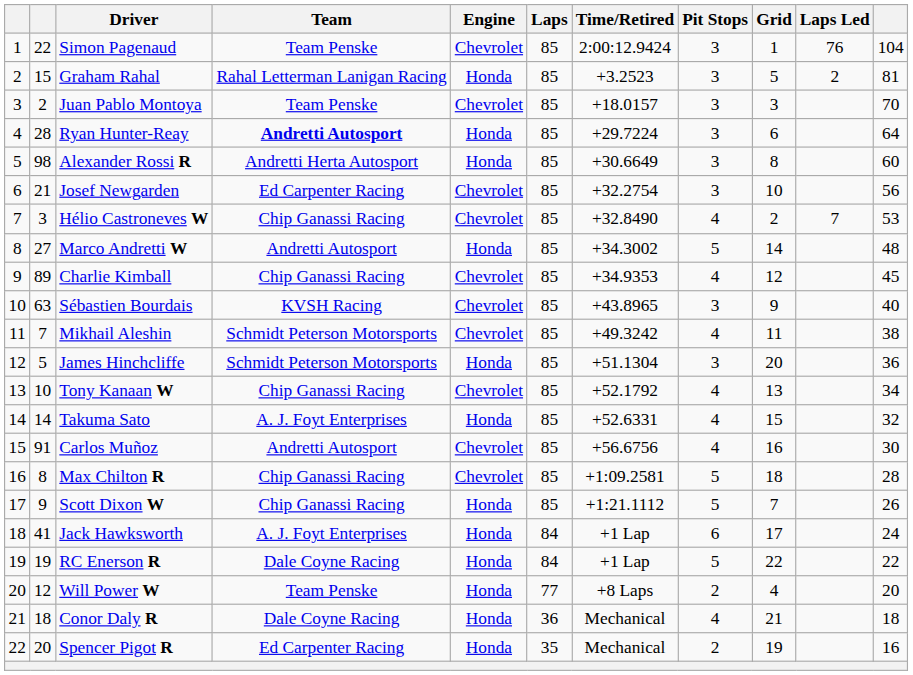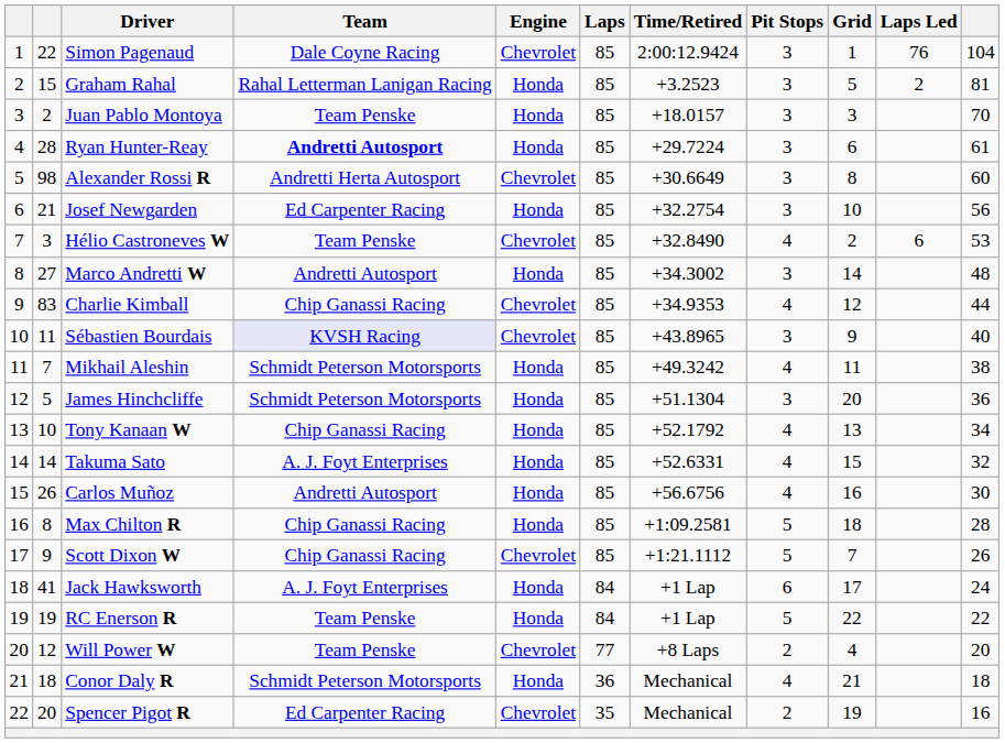Simon Pagenaud | Team: Team Penske -> Dale Coyne Racing
Juan Pablo Montoya | Engine: Chevrolet -> Honda
Ryan Hunter-Reay | column 11: 64 -> 61
Alexander Rossi R | Engine: Honda -> Chevrolet
Josef Newgarden | Engine: Chevrolet -> Honda
Hélio Castroneves W | Team: Chip Ganassi Racing -> Team Penske
Hélio Castroneves W | Laps Led: 7 -> 6
Marco Andretti W | Pit Stops: 5 -> 3
Charlie Kimball | column 2: 89 -> 83
Charlie Kimball | column 11: 45 -> 44
Sébastien Bourdais | column 2: 63 -> 11
Sébastien Bourdais | Team: no background -> lavender background
Mikhail Aleshin | Engine: Chevrolet -> Honda
Tony Kanaan W | Engine: Chevrolet -> Honda
Carlos Muñoz | column 2: 91 -> 26
Carlos Muñoz | Engine: Chevrolet -> Honda
Max Chilton R | Engine: Chevrolet -> Honda
Scott Dixon W | Engine: Honda -> Chevrolet
RC Enerson R | Team: Dale Coyne Racing -> Team Penske
Will Power W | Engine: Honda -> Chevrolet
Conor Daly R | Team: Dale Coyne Racing -> Schmidt Peterson Motorsports
Spencer Pigot R | Engine: Honda -> Chevrolet
